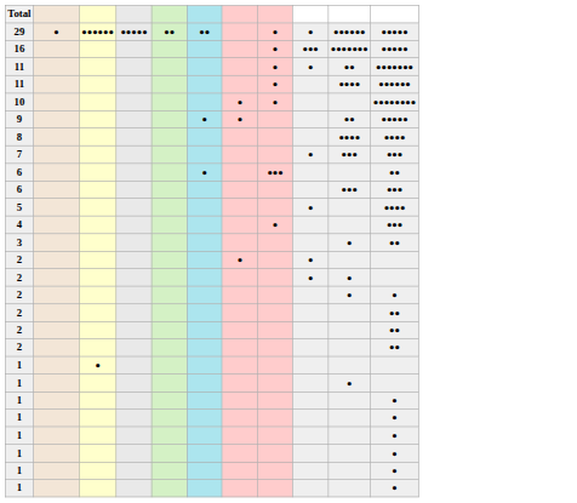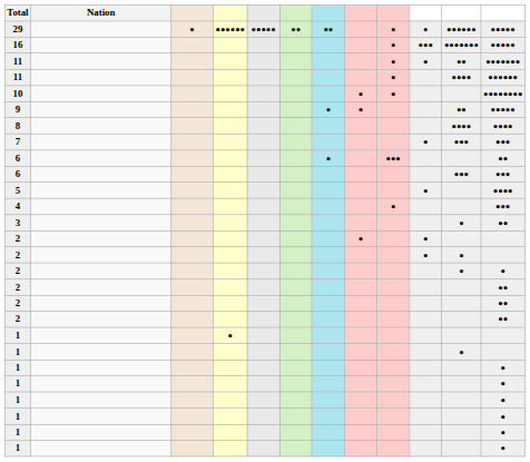+ column: Nation
